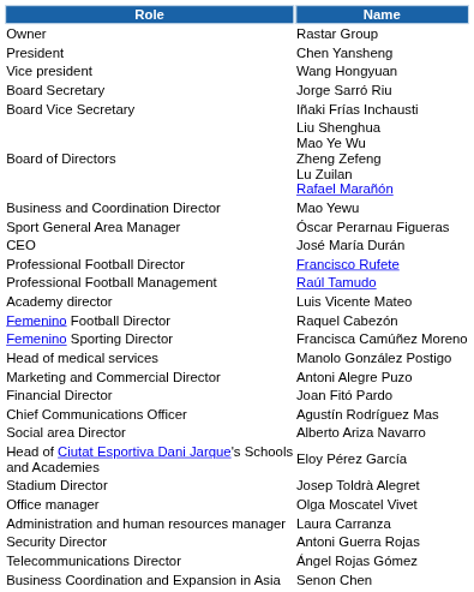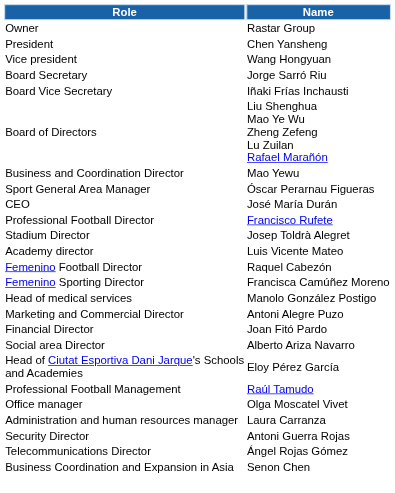rows swapped: Professional Football Management <-> Stadium Director
- row: Chief Communications Officer | Agustín Rodríguez Mas
